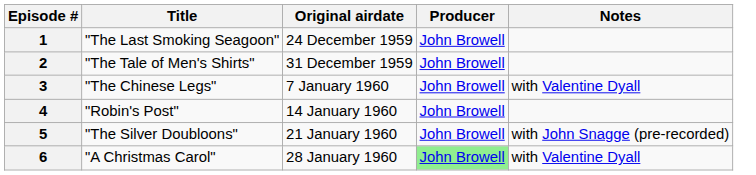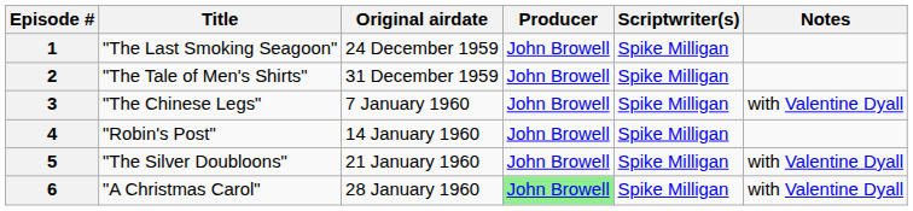+ column: Scriptwriter(s) | Spike Milligan | Spike Milligan | Spike Milligan | Spike Milligan | Spike Milligan | Spike Milligan
5 | Notes: with John Snagge (pre-recorded) -> with Valentine Dyall
